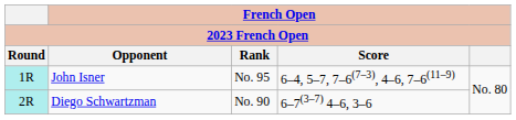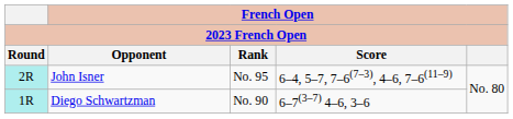John Isner | Round: 1R -> 2R
Diego Schwartzman | Round: 2R -> 1R
